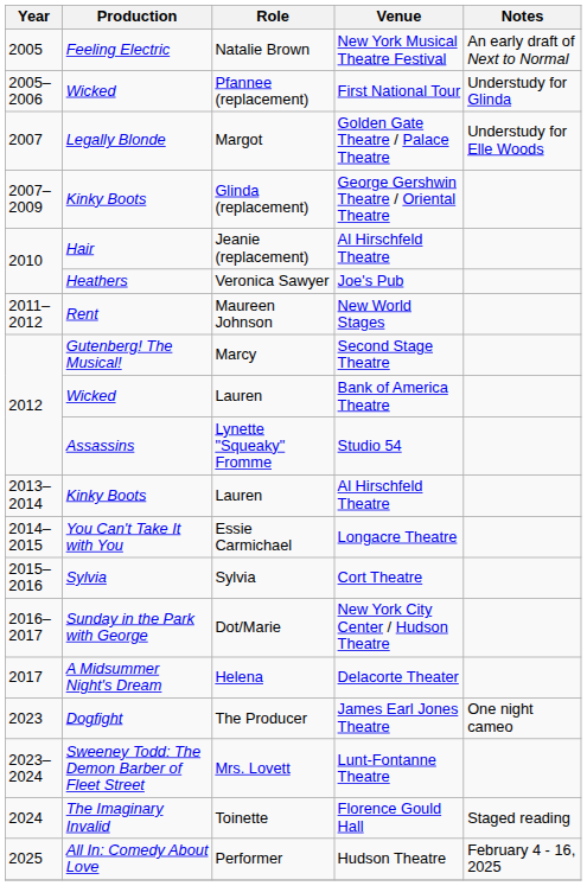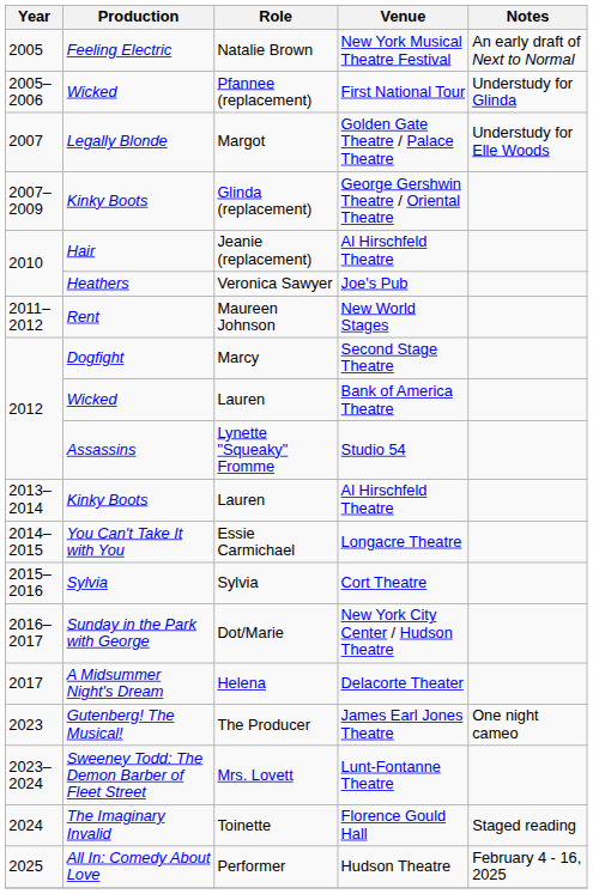Marcy | Production: Gutenberg! The Musical! -> Dogfight
The Producer | Production: Dogfight -> Gutenberg! The Musical!
